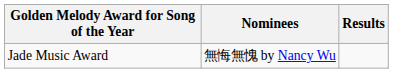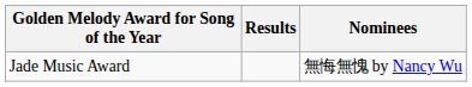columns swapped: Nominees <-> Results
